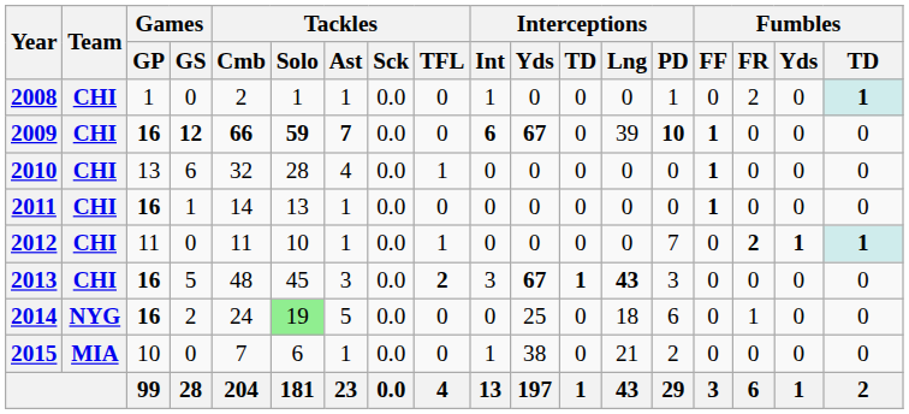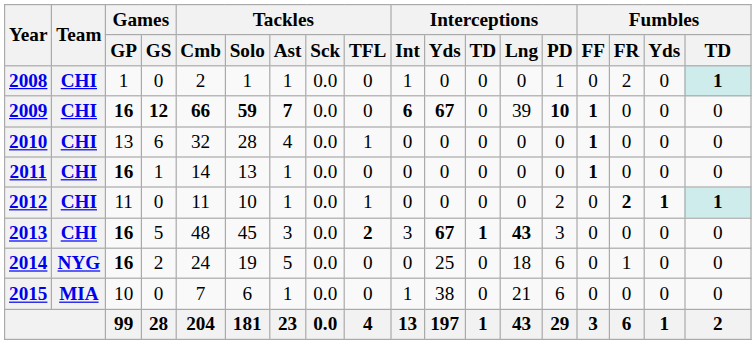2012 | Interceptions / PD: 7 -> 2
2014 | Tackles / Solo: lightgreen background -> no background
2015 | Interceptions / PD: 2 -> 6
